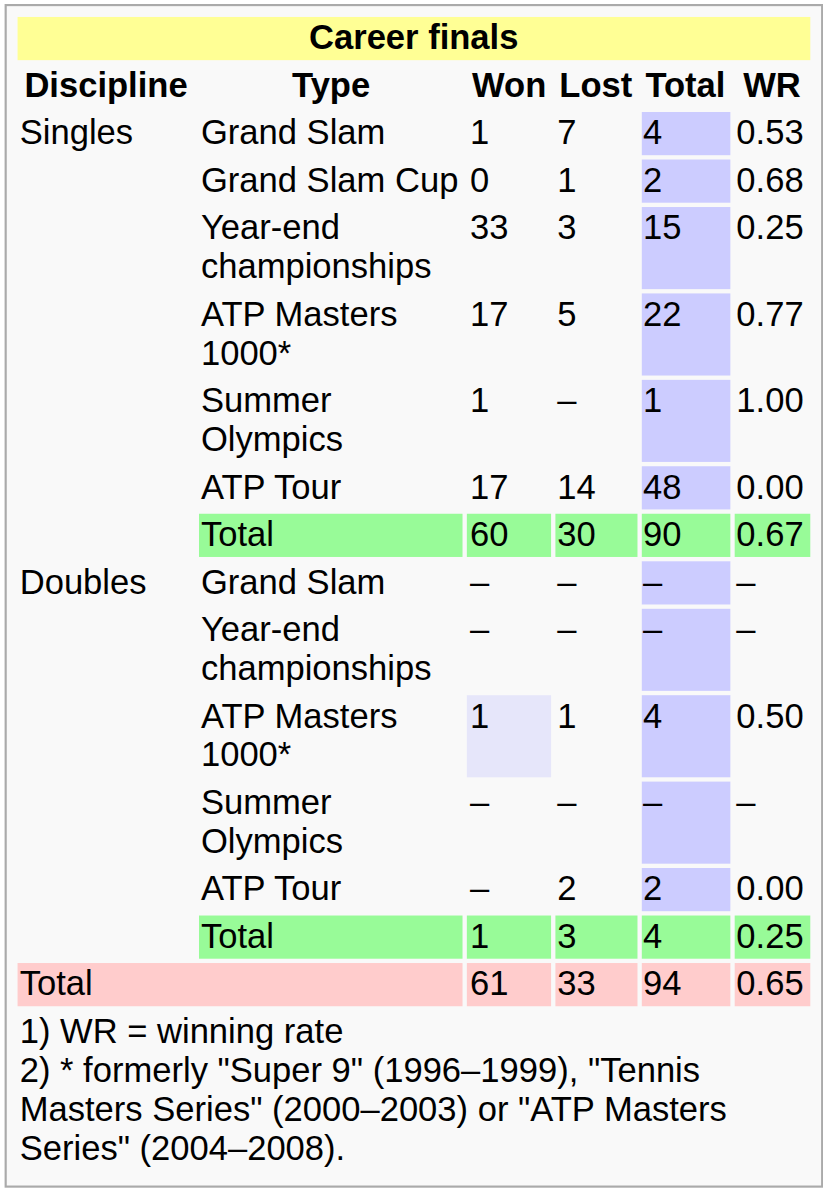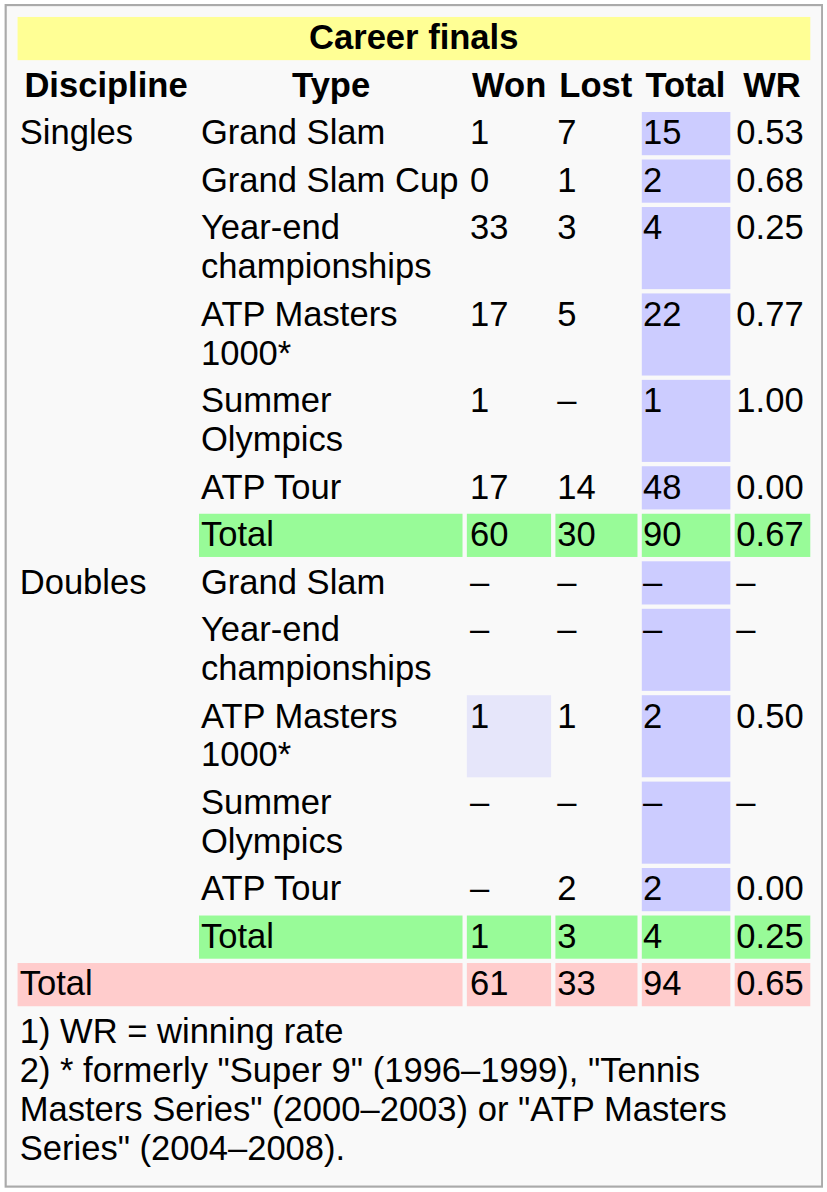7 | Total: 4 -> 15
Year-end championships / 3 | Total: 15 -> 4
ATP Masters 1000* / 1 | Total: 4 -> 2
